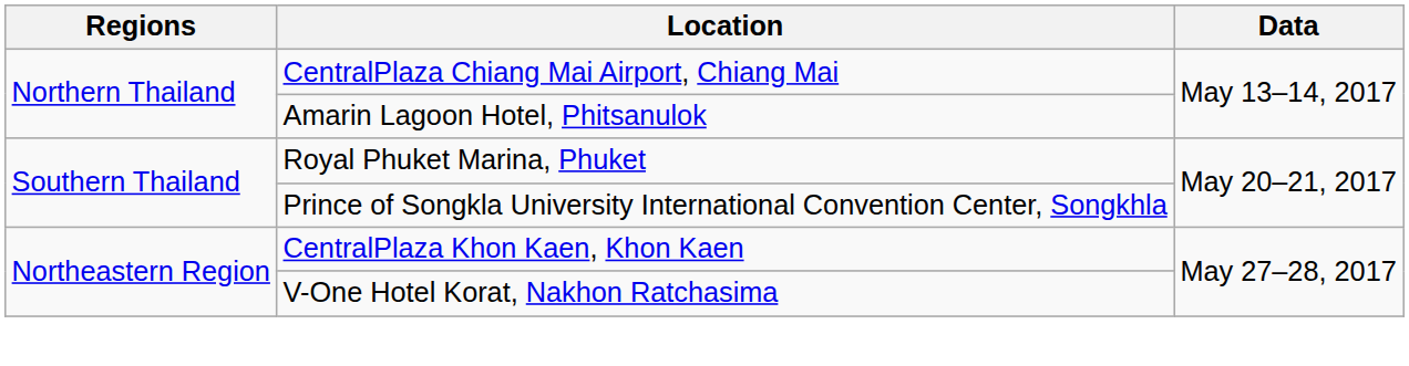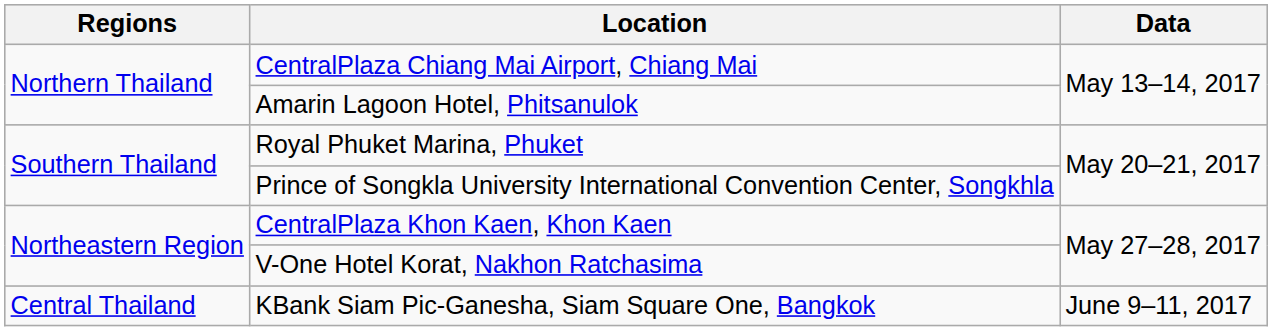+ row: Central Thailand | KBank Siam Pic-Ganesha, Siam Square One, Bangkok | June 9–11, 2017
